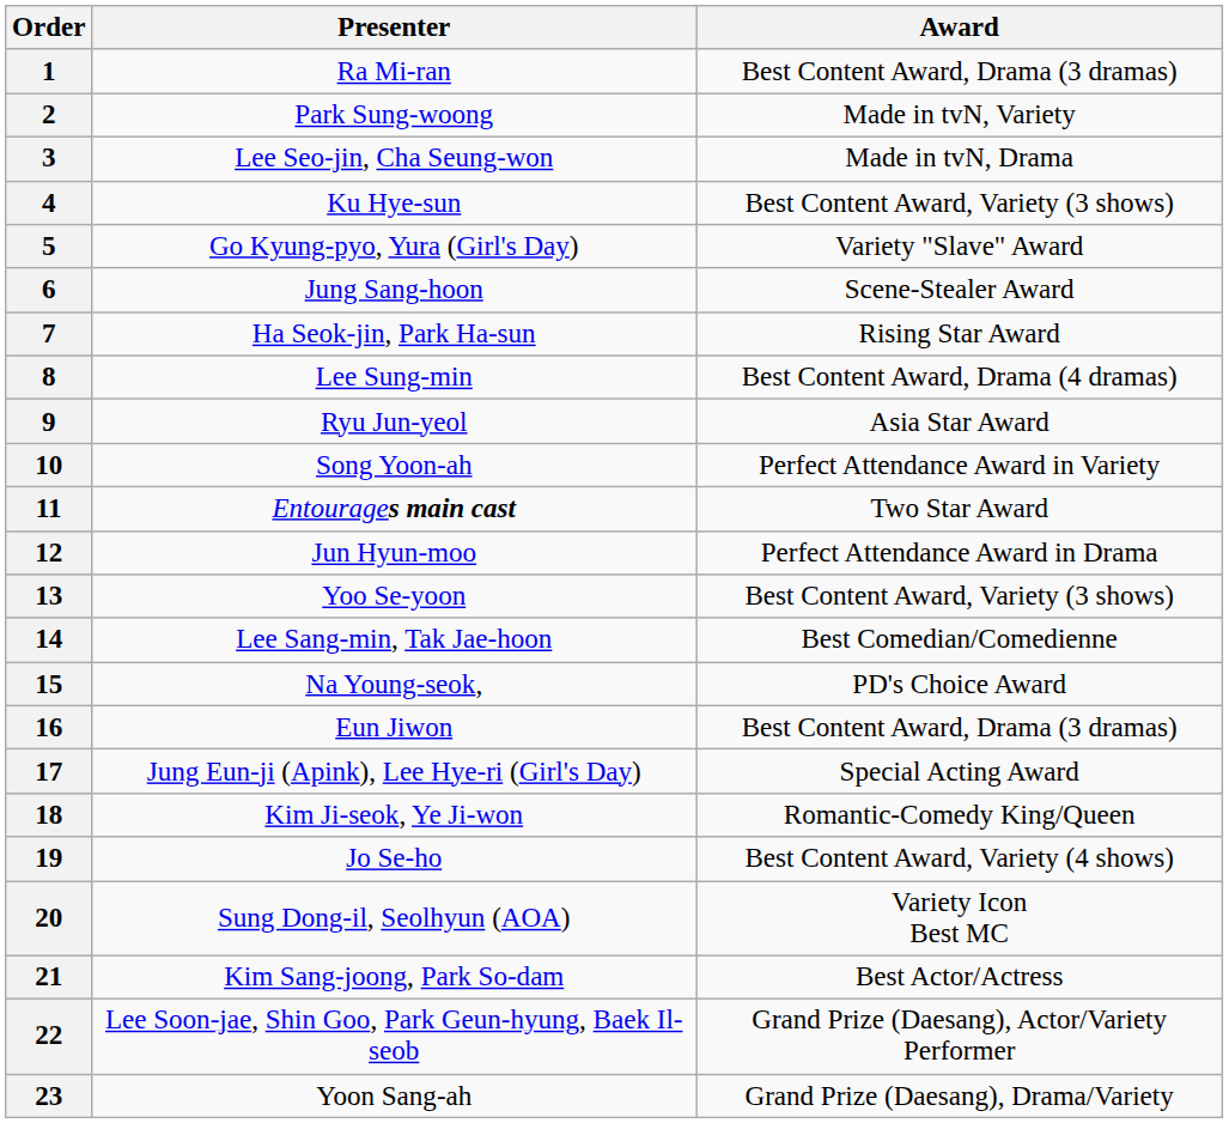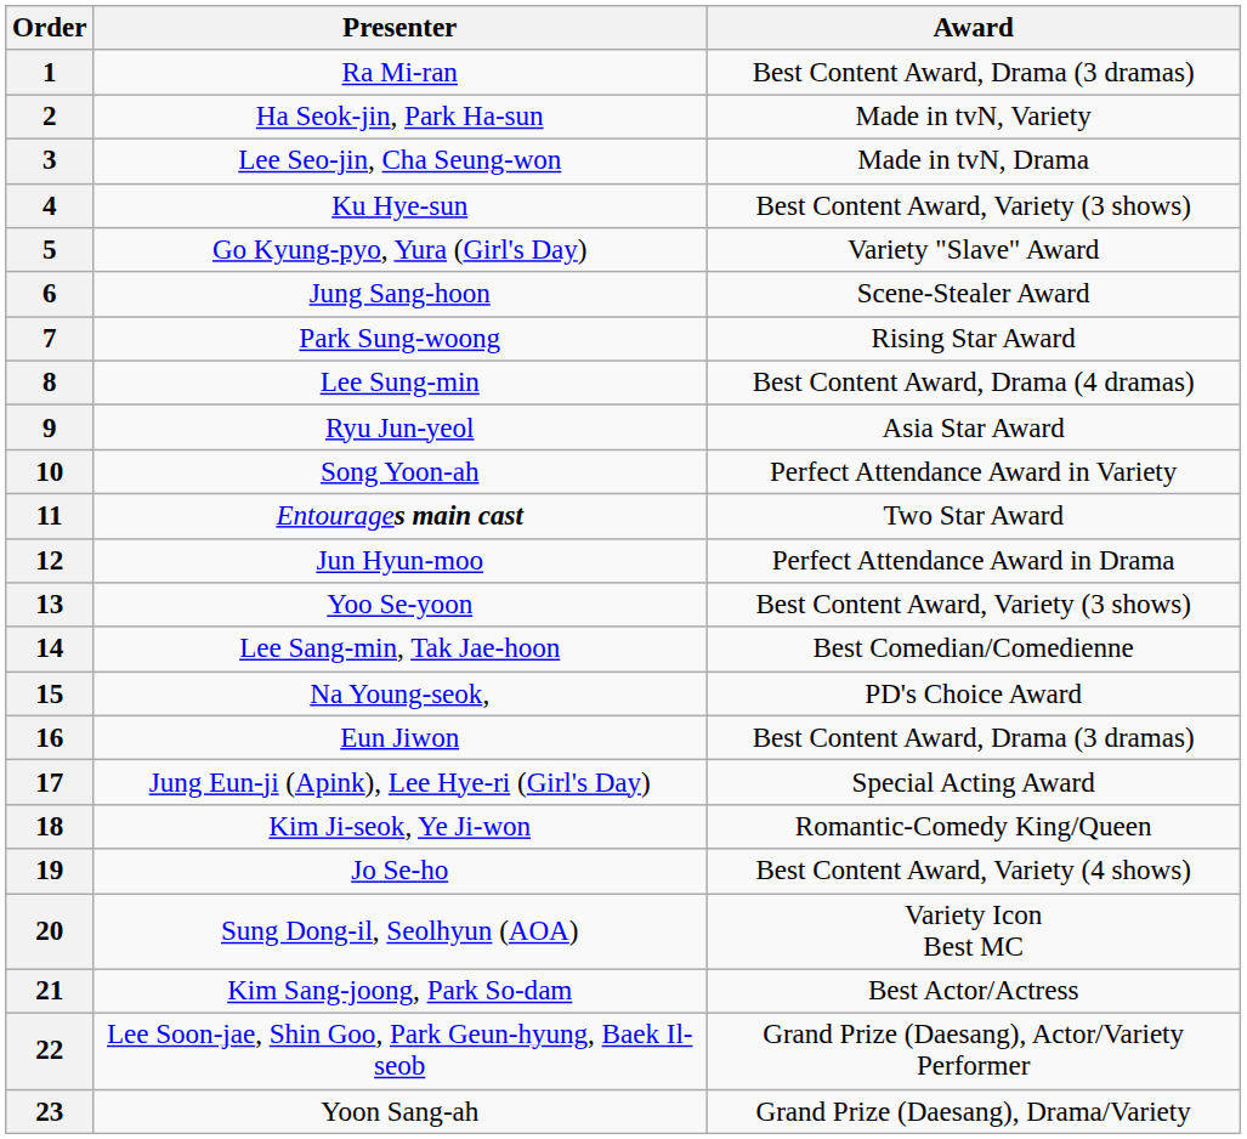2 | Presenter: Park Sung-woong -> Ha Seok-jin, Park Ha-sun
7 | Presenter: Ha Seok-jin, Park Ha-sun -> Park Sung-woong
